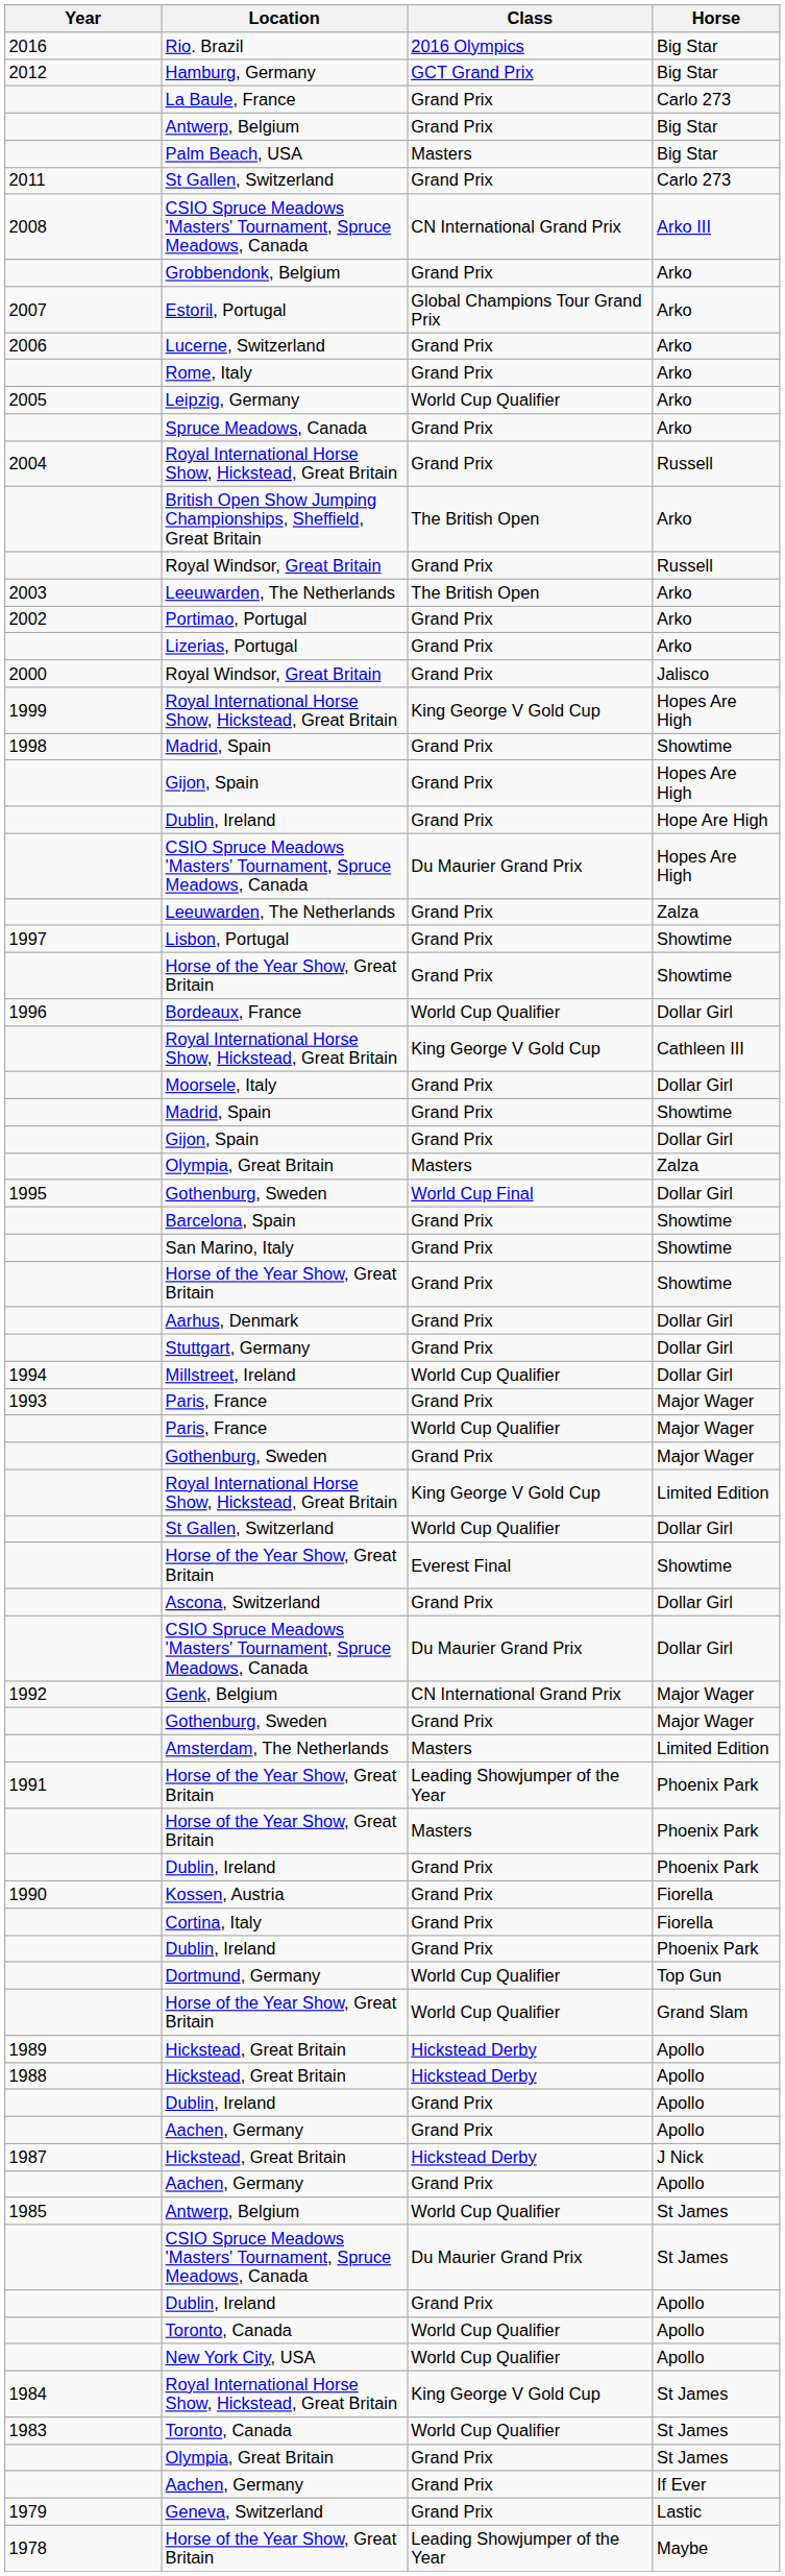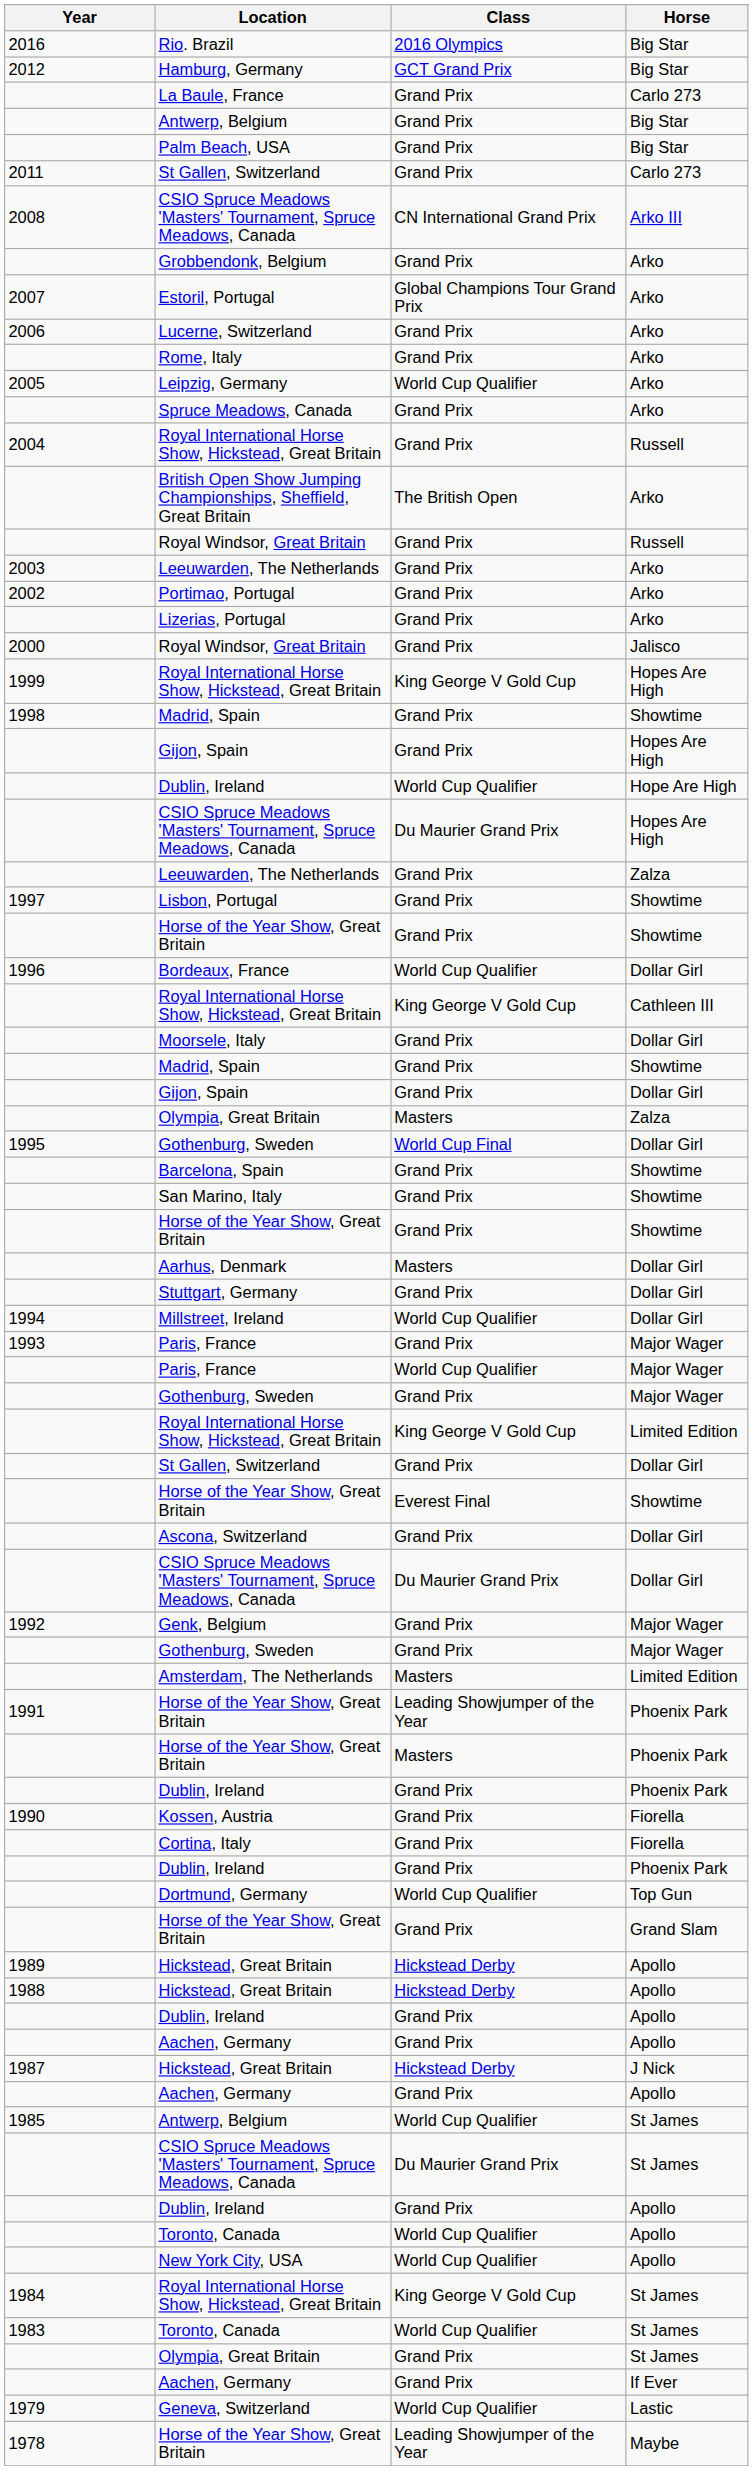Palm Beach, USA | Class: Masters -> Grand Prix
Leeuwarden, The Netherlands / Arko | Class: The British Open -> Grand Prix
Dublin, Ireland / Hope Are High | Class: Grand Prix -> World Cup Qualifier
Aarhus, Denmark | Class: Grand Prix -> Masters
St Gallen, Switzerland / Dollar Girl | Class: World Cup Qualifier -> Grand Prix
Genk, Belgium | Class: CN International Grand Prix -> Grand Prix
Horse of the Year Show, Great Britain / Grand Slam | Class: World Cup Qualifier -> Grand Prix
Geneva, Switzerland | Class: Grand Prix -> World Cup Qualifier
